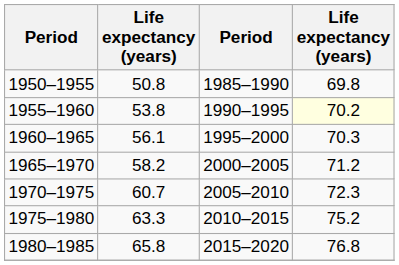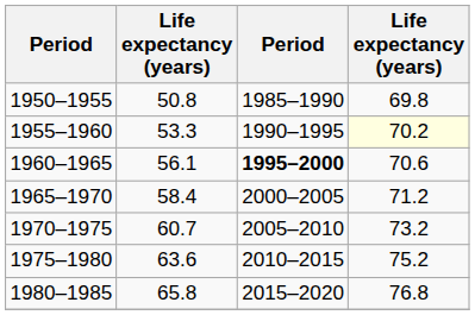1955–1960 | column 2: 53.8 -> 53.3
1960–1965 | column 3: normal -> bold
1960–1965 | column 4: 70.3 -> 70.6
1965–1970 | column 2: 58.2 -> 58.4
1970–1975 | column 4: 72.3 -> 73.2
1975–1980 | column 2: 63.3 -> 63.6
